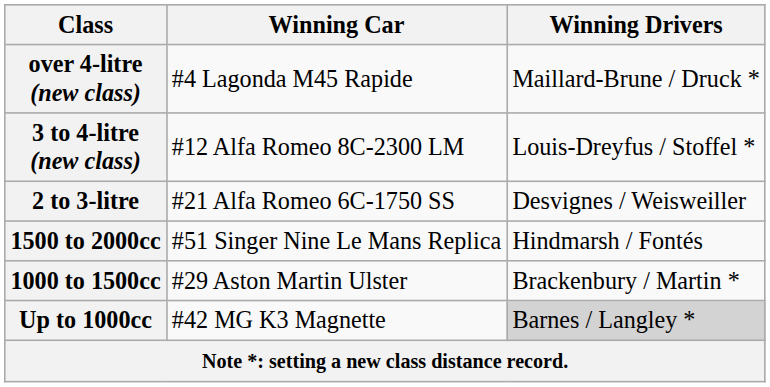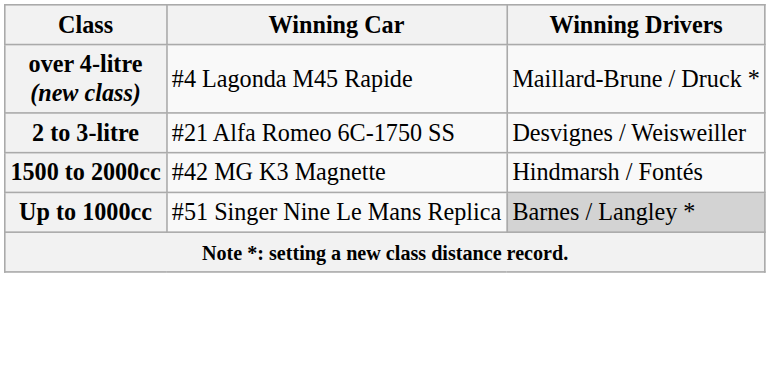- row: 3 to 4-litre (new class) | #12 Alfa Romeo 8C-2300 LM | Louis-Dreyfus / Stoffel *
1500 to 2000cc | Winning Car: #51 Singer Nine Le Mans Replica -> #42 MG K3 Magnette
- row: 1000 to 1500cc | #29 Aston Martin Ulster | Brackenbury / Martin *
Up to 1000cc | Winning Car: #42 MG K3 Magnette -> #51 Singer Nine Le Mans Replica
